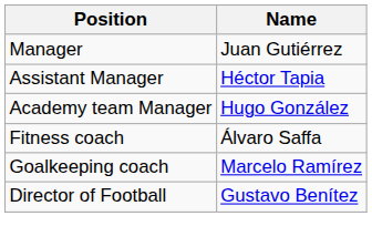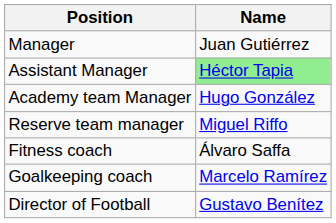Assistant Manager | Name: no background -> lightgreen background
+ row: Reserve team manager | Miguel Riffo
